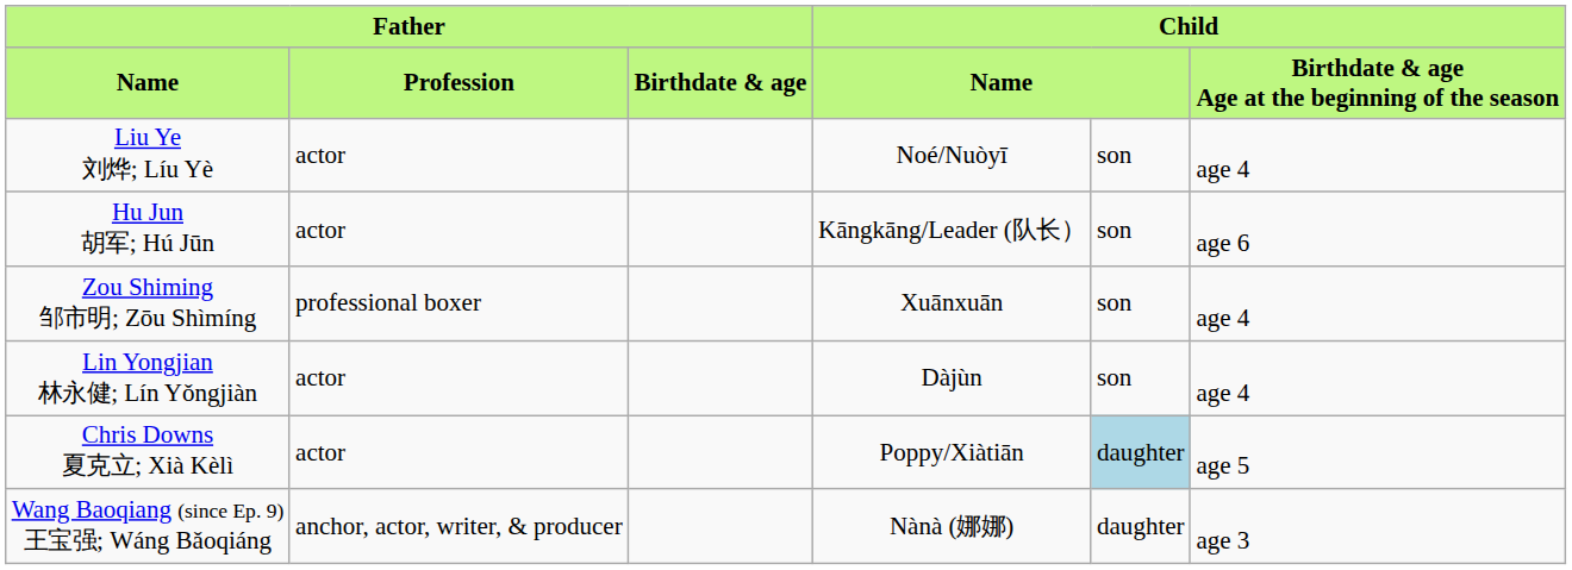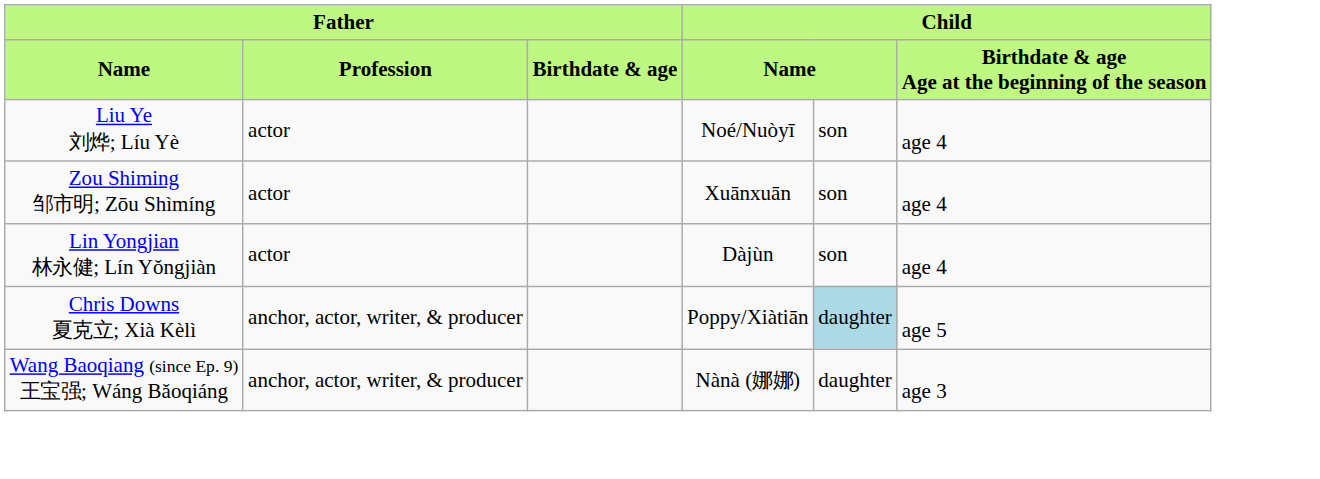- row: Hu Jun 胡军; Hú Jūn | actor | Kāngkāng/Leader (队长） | son | age 6
Zou Shiming 邹市明; Zōu Shìmíng | column 2: professional boxer -> actor
Chris Downs 夏克立; Xià Kèlì | column 2: actor -> anchor, actor, writer, & producer
